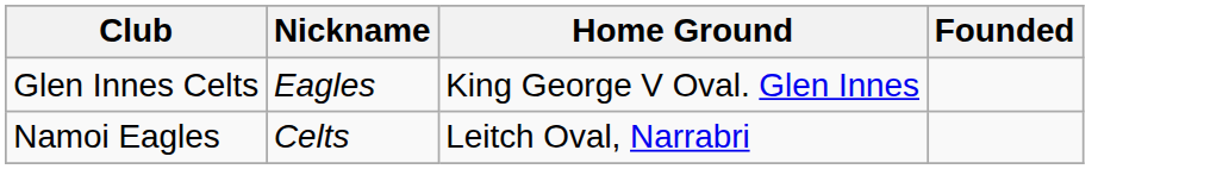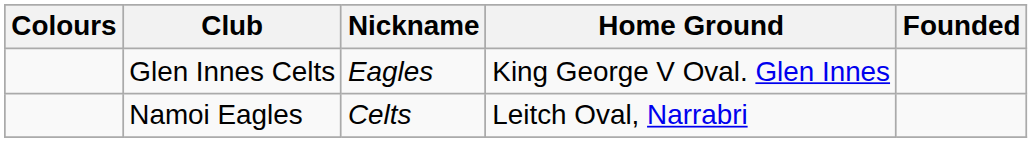+ column: Colours
